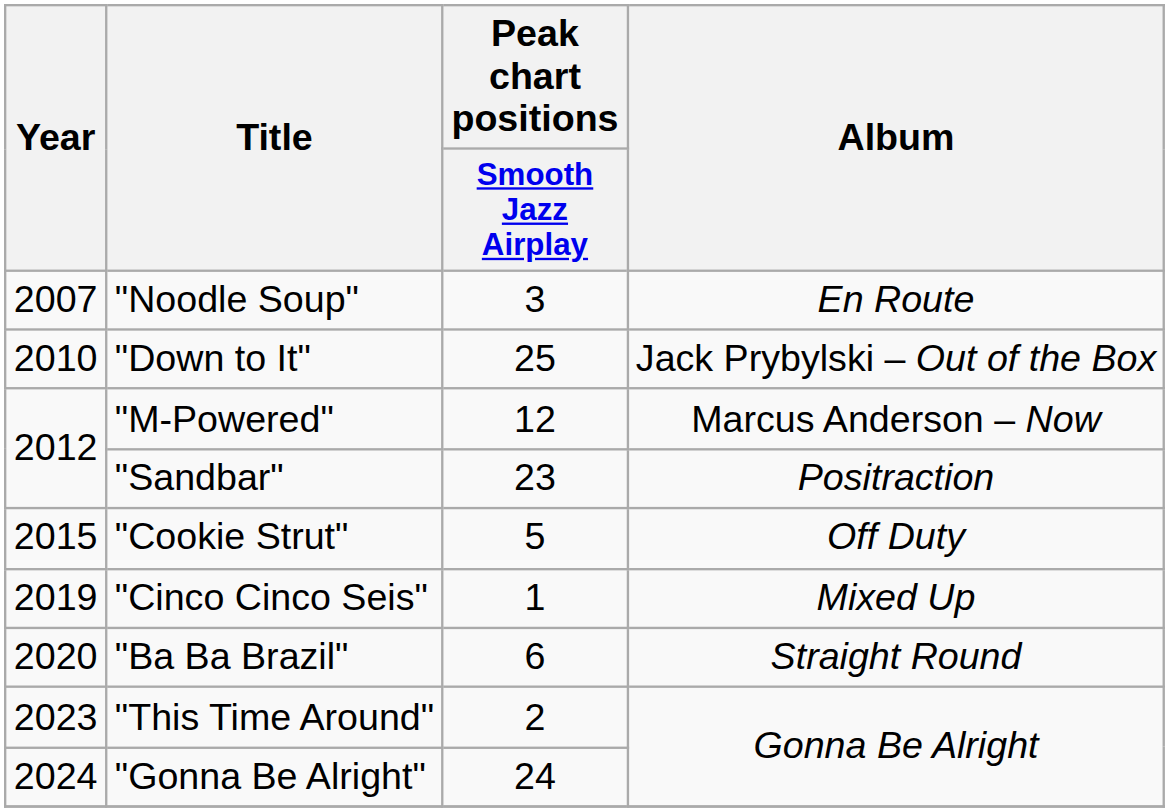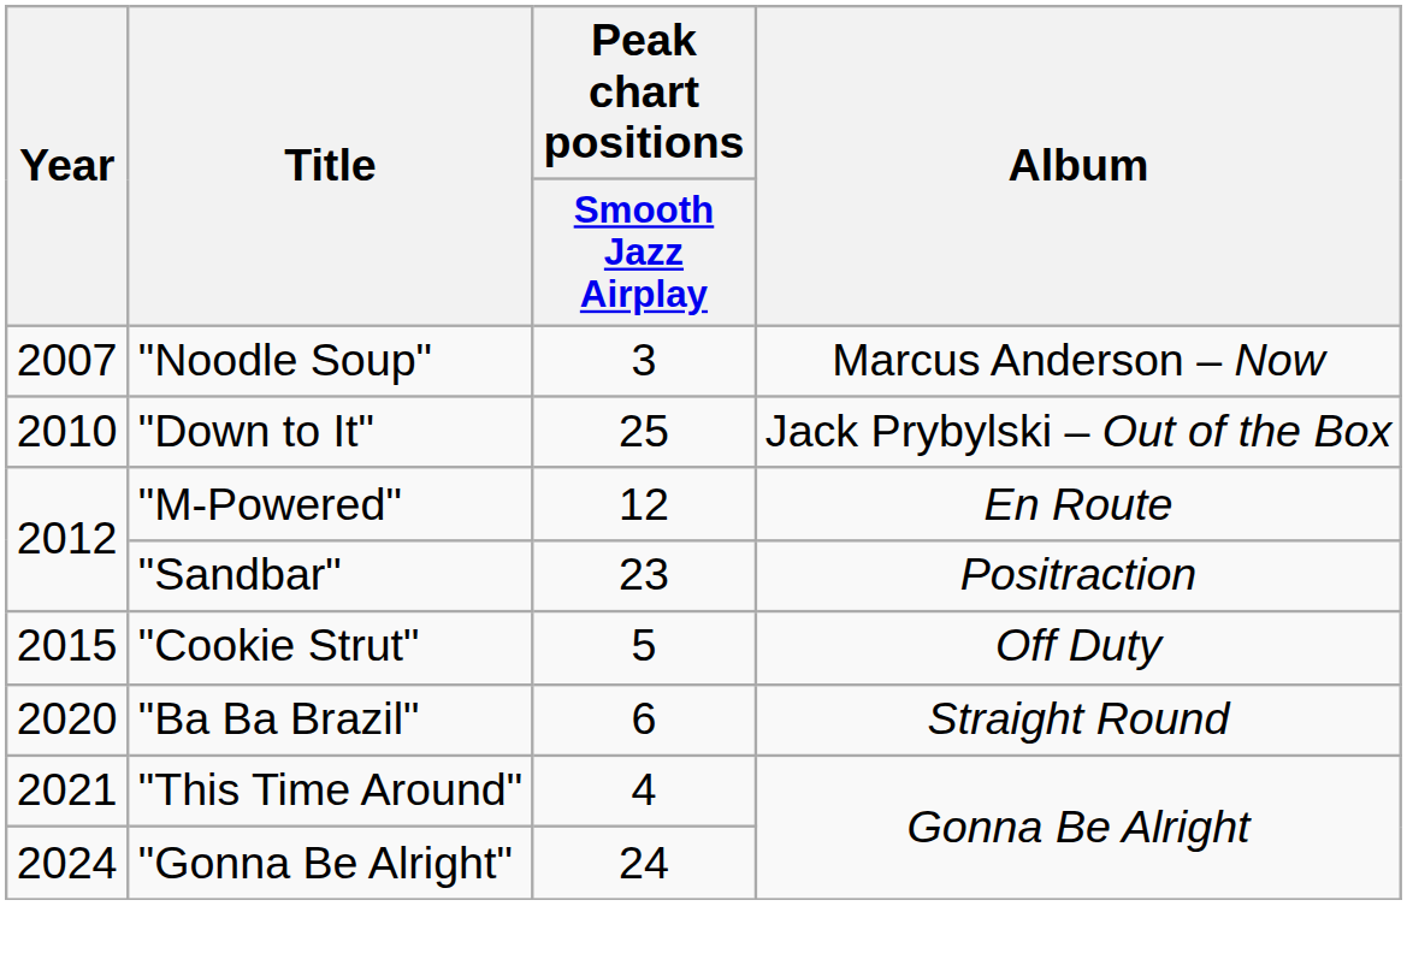"Noodle Soup" | Album: En Route -> Marcus Anderson – Now
"M-Powered" | Album: Marcus Anderson – Now -> En Route
- row: 2019 | "Cinco Cinco Seis" | 1 | Mixed Up
"This Time Around" | Year: 2023 -> 2021
"This Time Around" | Peak chart positions / Smooth Jazz Airplay: 2 -> 4
